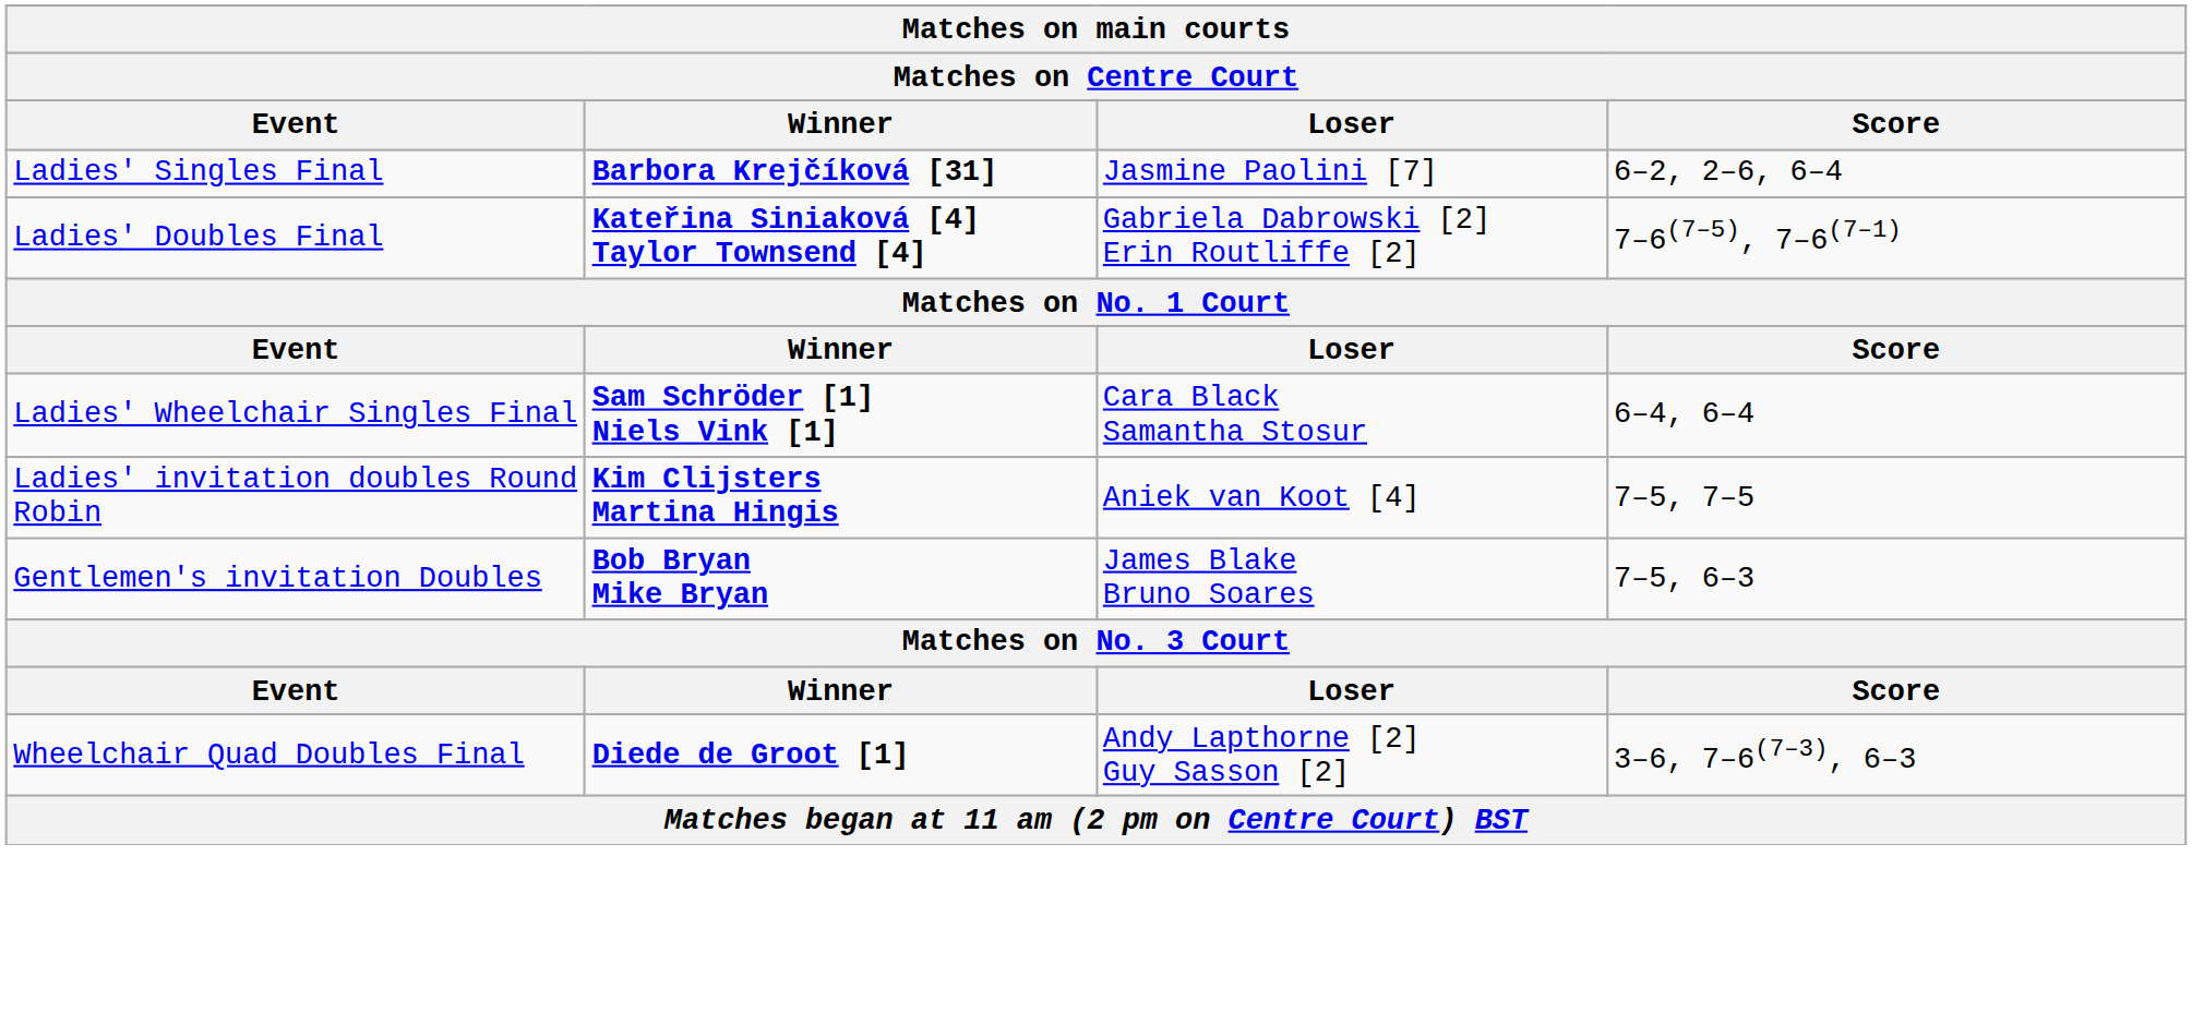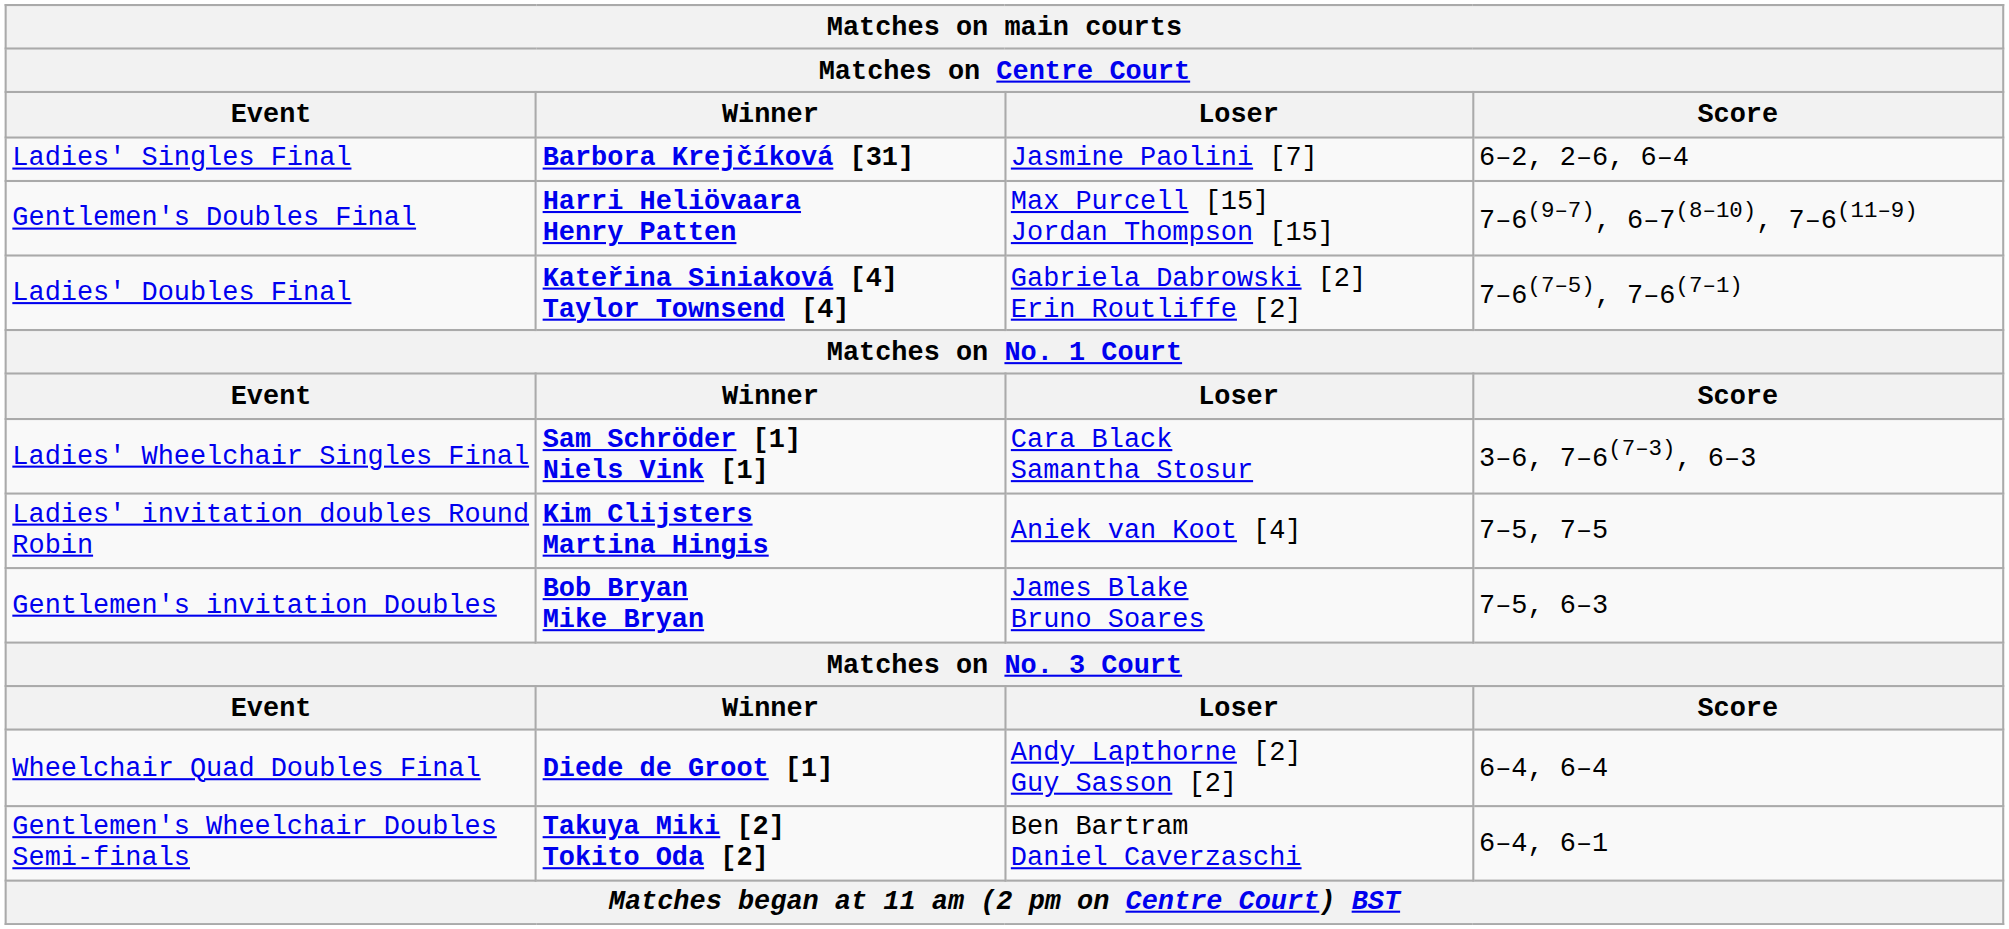+ row: Gentlemen's Doubles Final | Harri Heliövaara Henry Patten | Max Purcell [15] Jordan Thompson [15] | 7–6(9–7), 6–7(8–10), 7–6(11–9)
Ladies' Wheelchair Singles Final | Score: 6–4, 6–4 -> 3–6, 7–6(7–3), 6–3
Wheelchair Quad Doubles Final | Score: 3–6, 7–6(7–3), 6–3 -> 6–4, 6–4
+ row: Gentlemen's Wheelchair Doubles Semi-finals | Takuya Miki [2] Tokito Oda [2] | Ben Bartram Daniel Caverzaschi | 6–4, 6–1
